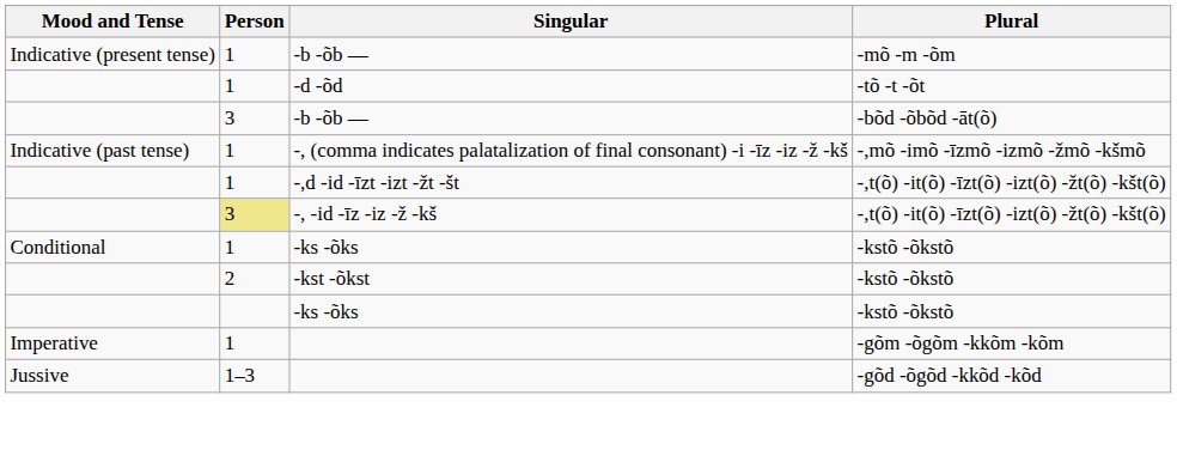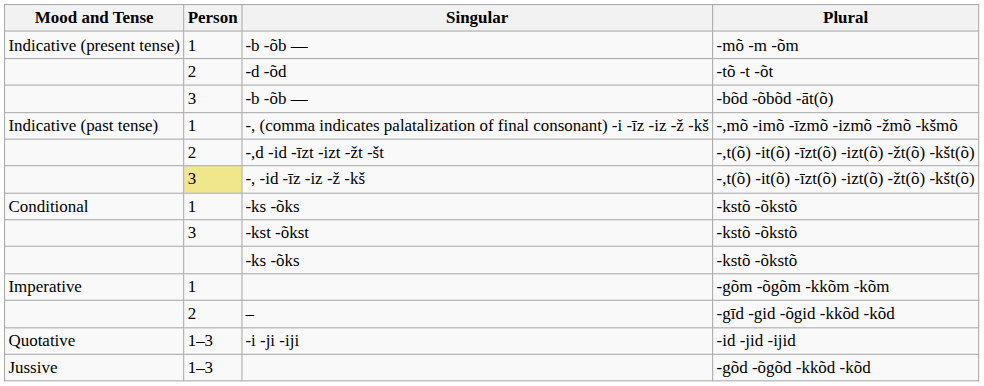-d -õd | Person: 1 -> 2
-,d -id -īzt -izt -žt -št | Person: 1 -> 2
-kst -õkst | Person: 2 -> 3
+ row: 2 | – | -gīd -gid -õgid -kkõd -kõd
+ row: Quotative | 1–3 | -i -ji -iji | -id -jid -ijid
